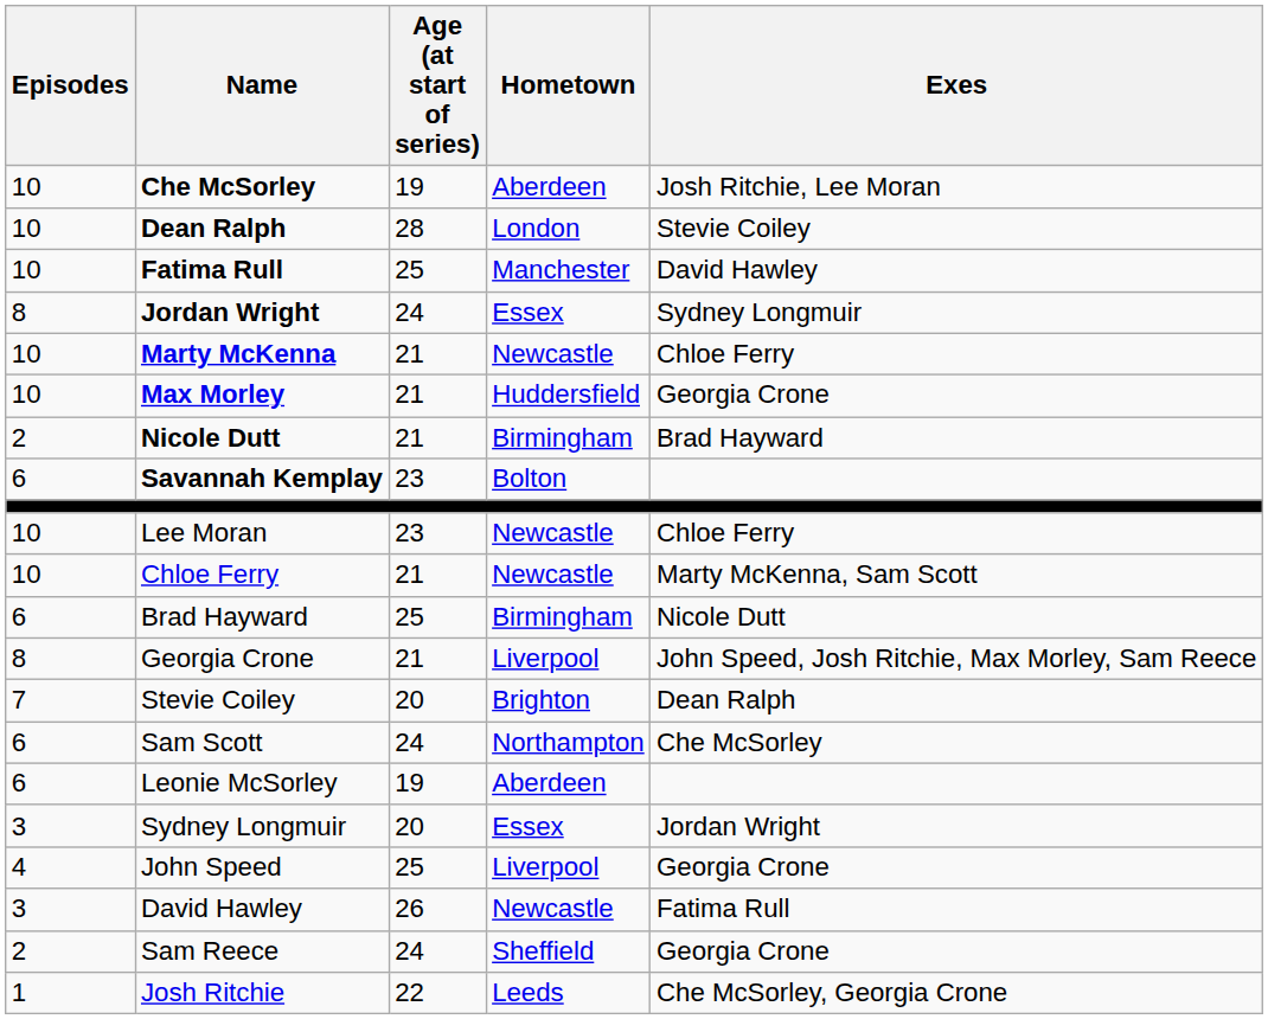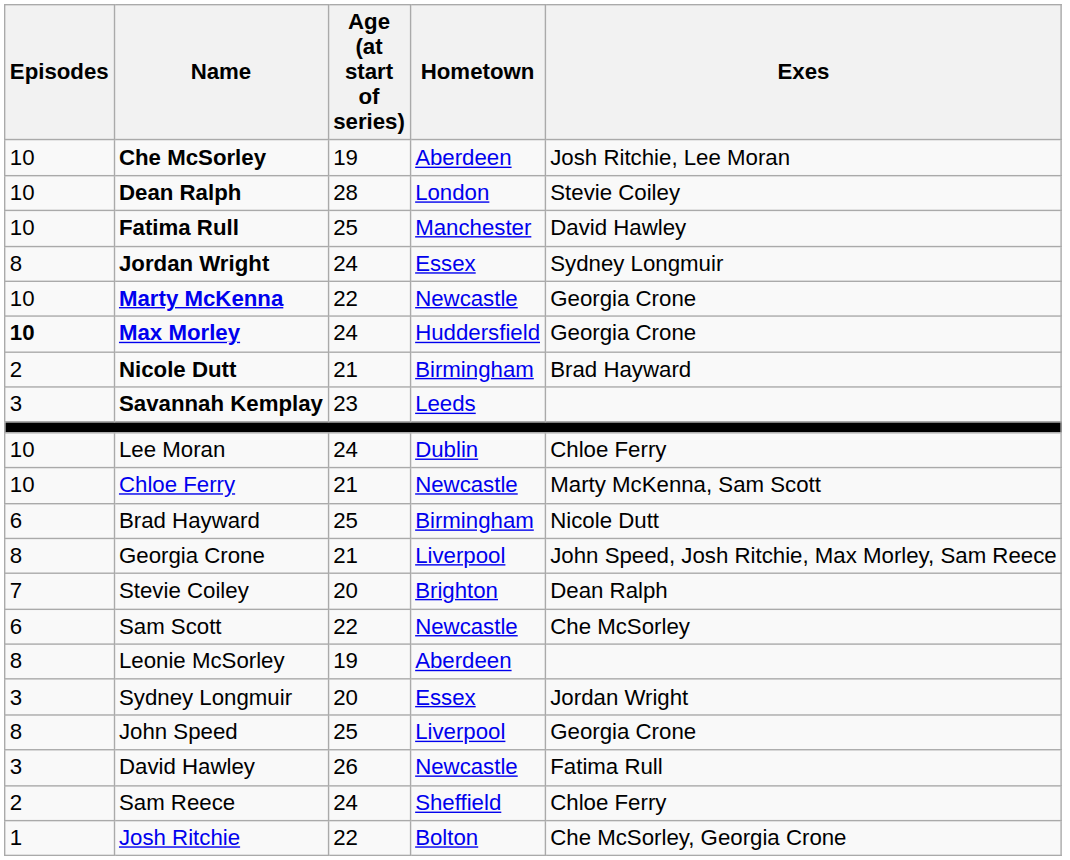Marty McKenna | Age (at start of series): 21 -> 22
Marty McKenna | Exes: Chloe Ferry -> Georgia Crone
Max Morley | Episodes: normal -> bold
Max Morley | Age (at start of series): 21 -> 24
Savannah Kemplay | Episodes: 6 -> 3
Savannah Kemplay | Hometown: Bolton -> Leeds
Lee Moran | Age (at start of series): 23 -> 24
Lee Moran | Hometown: Newcastle -> Dublin
Sam Scott | Age (at start of series): 24 -> 22
Sam Scott | Hometown: Northampton -> Newcastle
Leonie McSorley | Episodes: 6 -> 8
John Speed | Episodes: 4 -> 8
Sam Reece | Exes: Georgia Crone -> Chloe Ferry
Josh Ritchie | Hometown: Leeds -> Bolton
